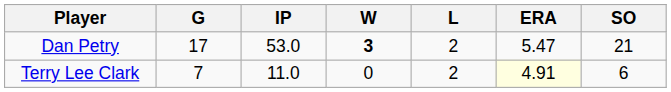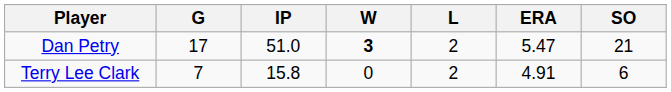Dan Petry | IP: 53.0 -> 51.0
Terry Lee Clark | IP: 11.0 -> 15.8
Terry Lee Clark | ERA: lightyellow background -> no background
